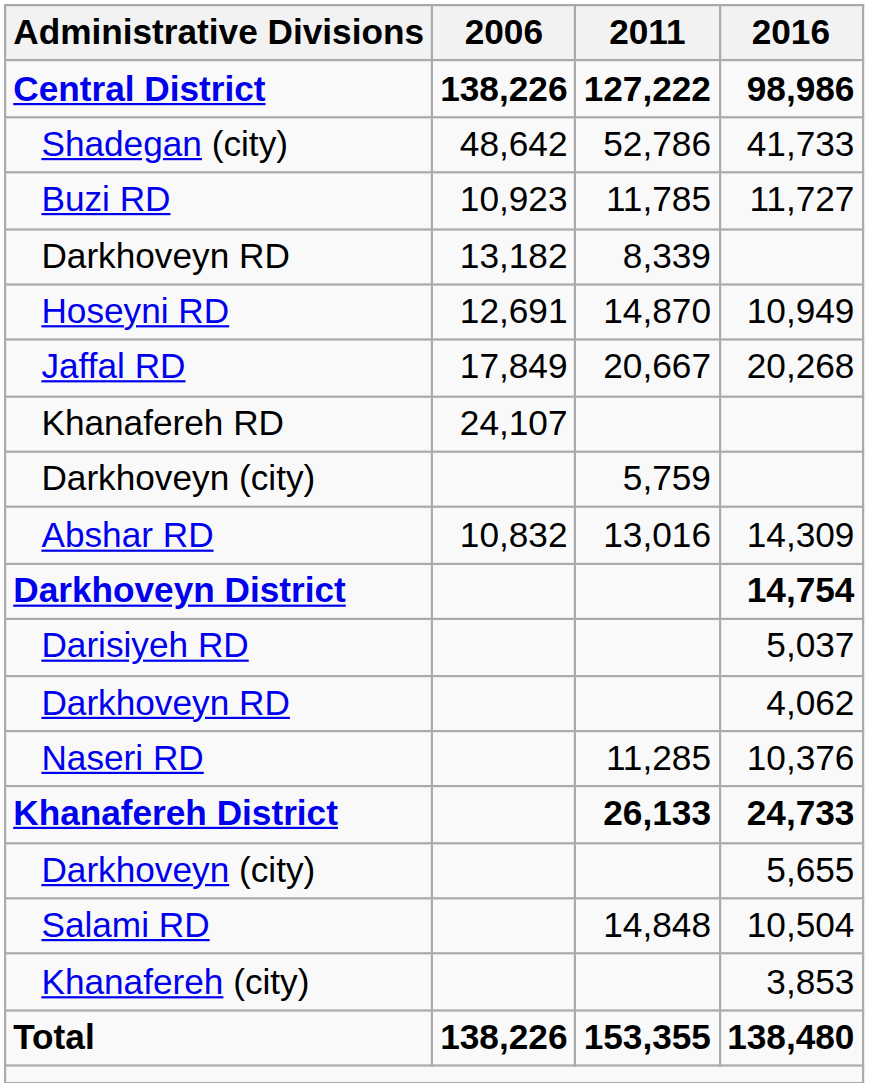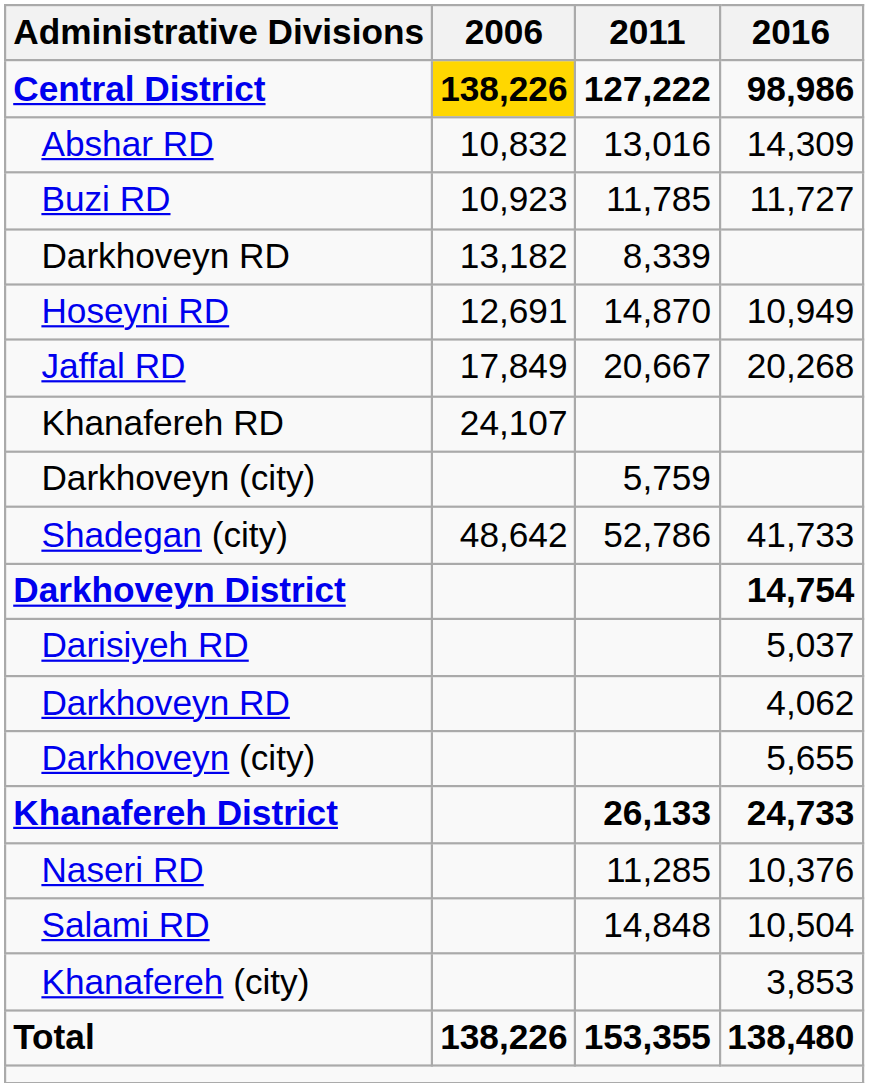Central District | 2006: no background -> gold background
rows swapped: Abshar RD <-> Shadegan (city)
rows swapped: Darkhoveyn (city) / 5,655 <-> Naseri RD
